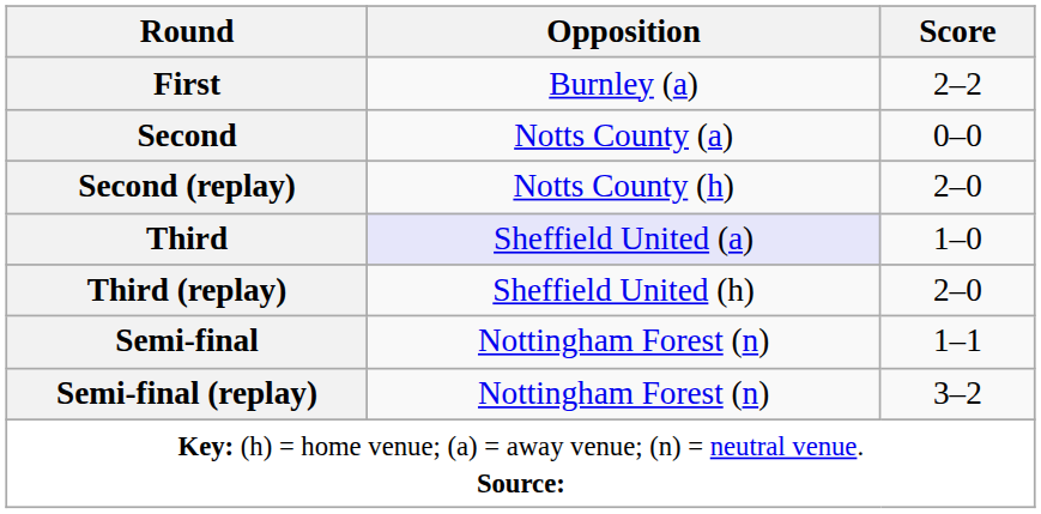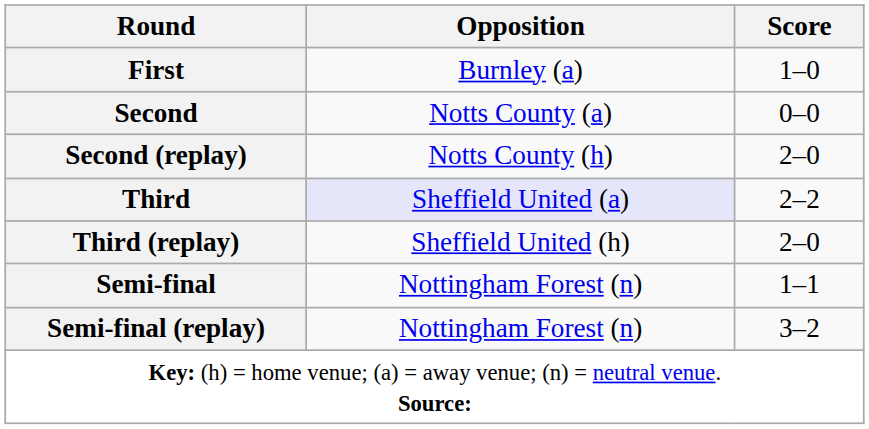First | Score: 2–2 -> 1–0
Third | Score: 1–0 -> 2–2
